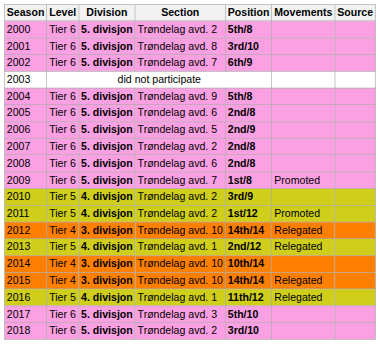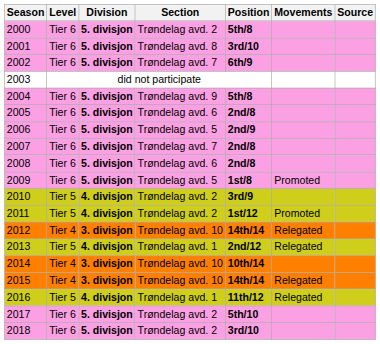2007 | Section: Trøndelag avd. 2 -> Trøndelag avd. 7
2009 | Section: Trøndelag avd. 7 -> Trøndelag avd. 5
2017 | Section: Trøndelag avd. 3 -> Trøndelag avd. 2
